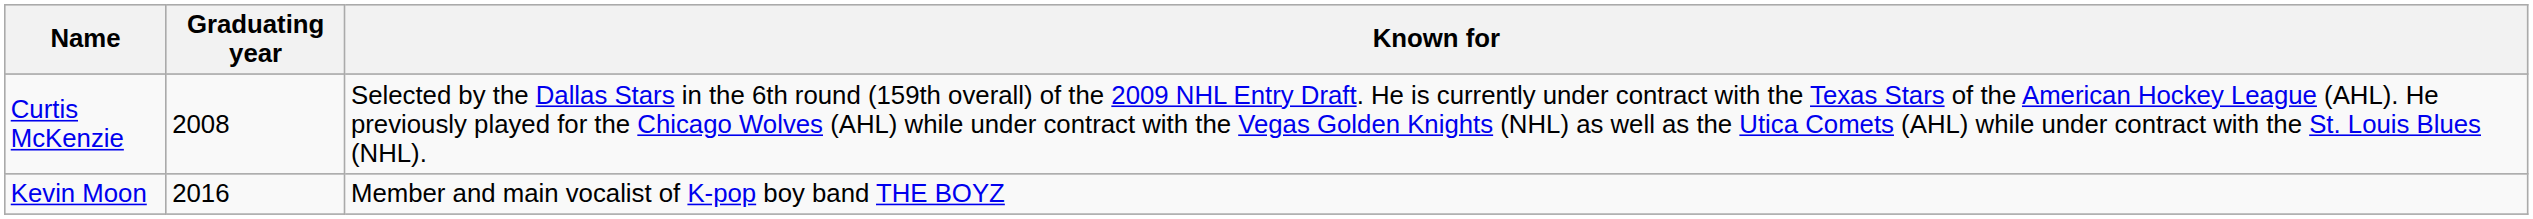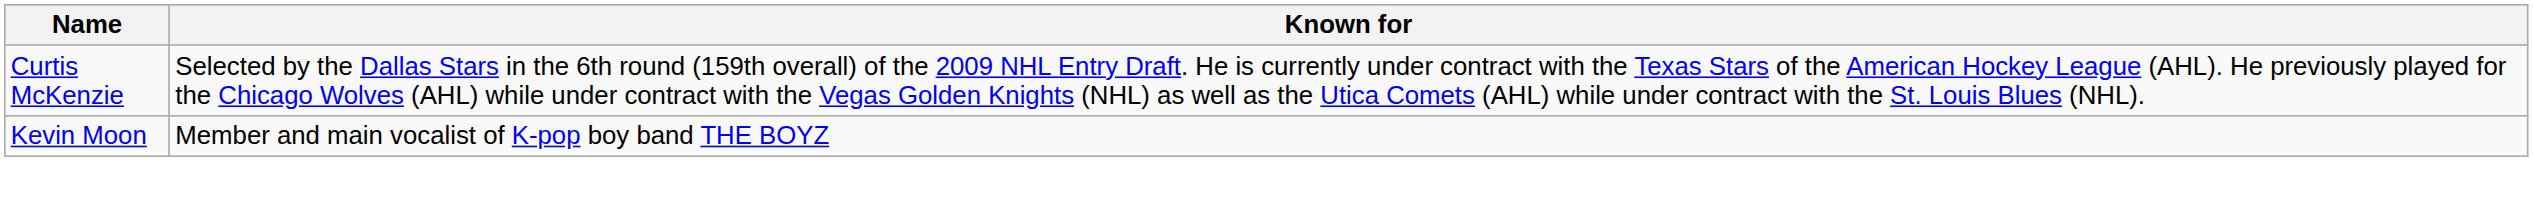- column: Graduating year | 2008 | 2016
